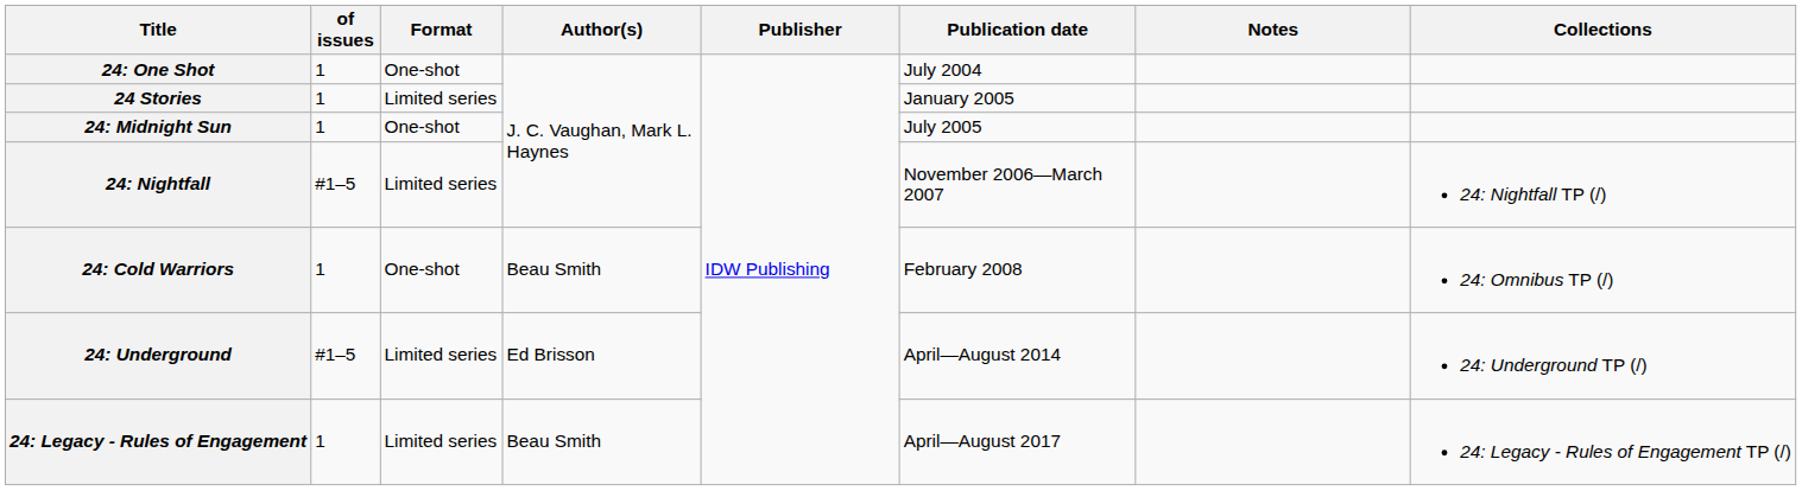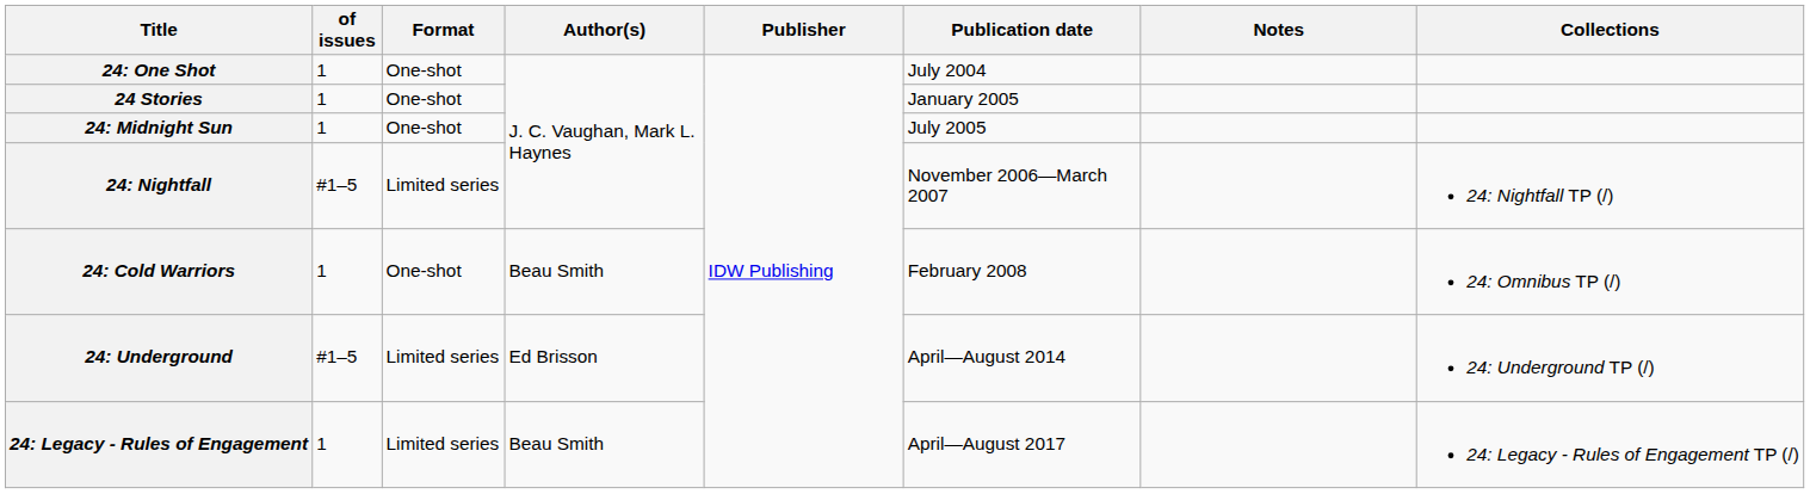24 Stories | Format: Limited series -> One-shot
